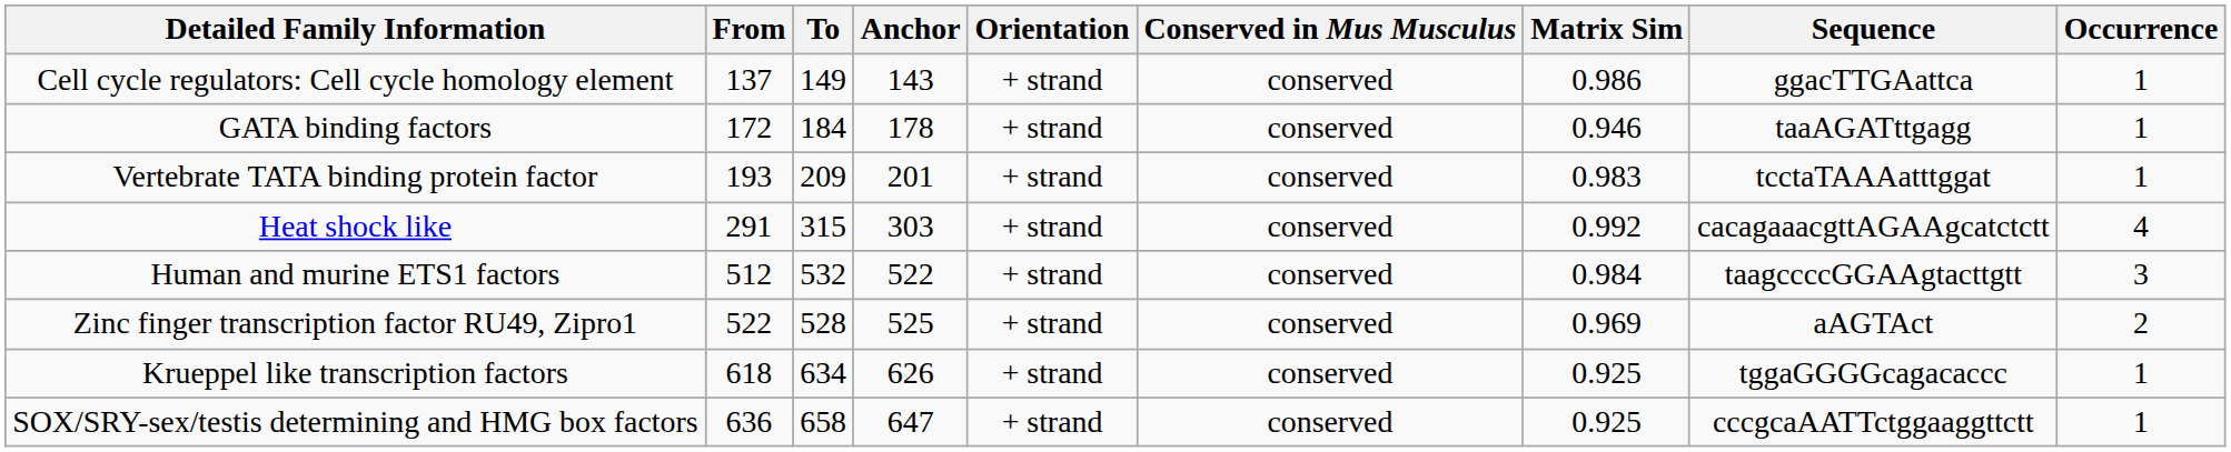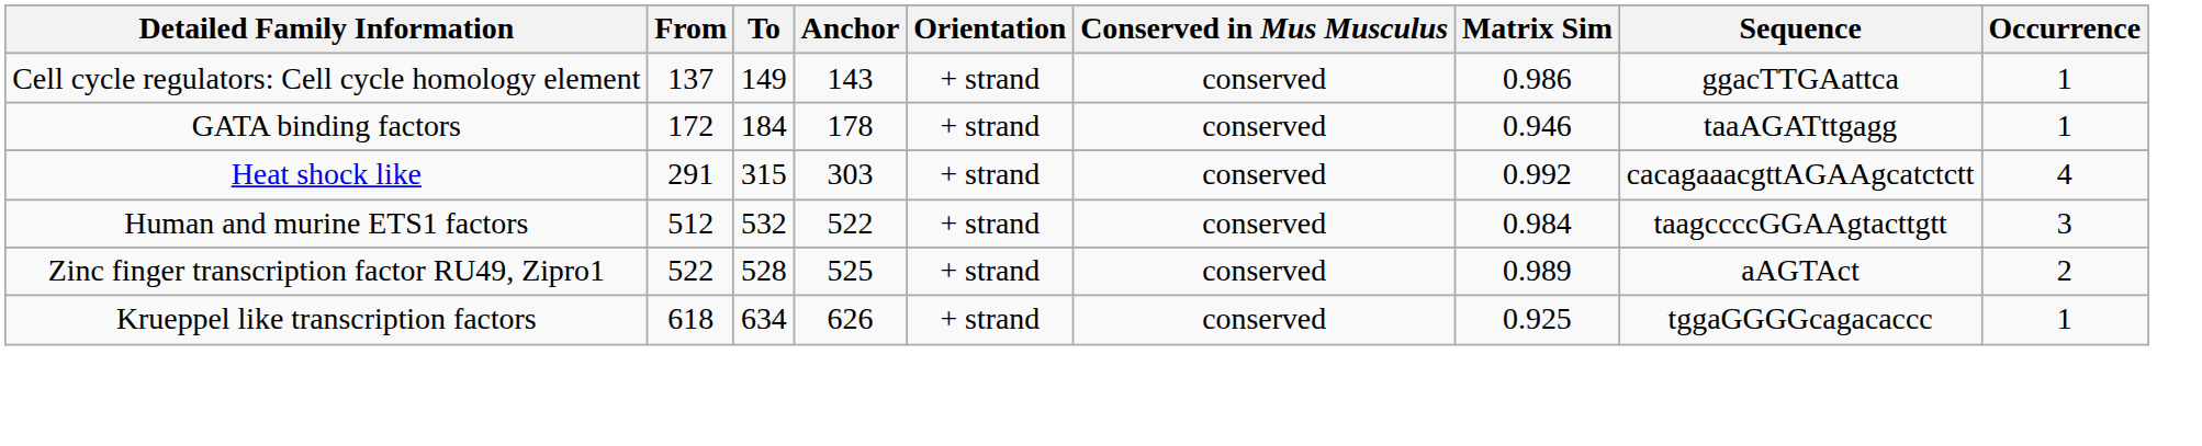- row: Vertebrate TATA binding protein factor | 193 | 209 | 201 | + strand | conserved | 0.983 | tcctaTAAAatttggat | 1
Zinc finger transcription factor RU49, Zipro1 | Matrix Sim: 0.969 -> 0.989
- row: SOX/SRY-sex/testis determining and HMG box factors | 636 | 658 | 647 | + strand | conserved | 0.925 | cccgcaAATTctggaaggttctt | 1
